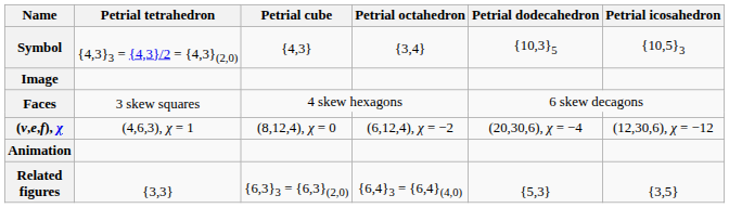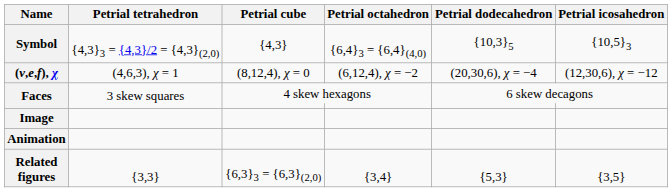Symbol | Petrial octahedron: {3,4} -> {6,4}3 = {6,4}(4,0)
rows swapped: (v,e,f), χ <-> Image
Related figures | Petrial octahedron: {6,4}3 = {6,4}(4,0) -> {3,4}
